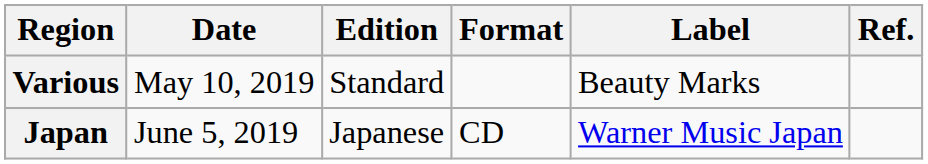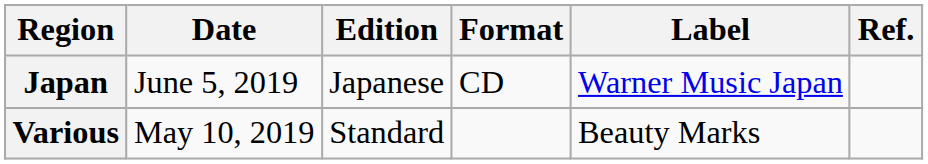rows swapped: Various <-> Japan
